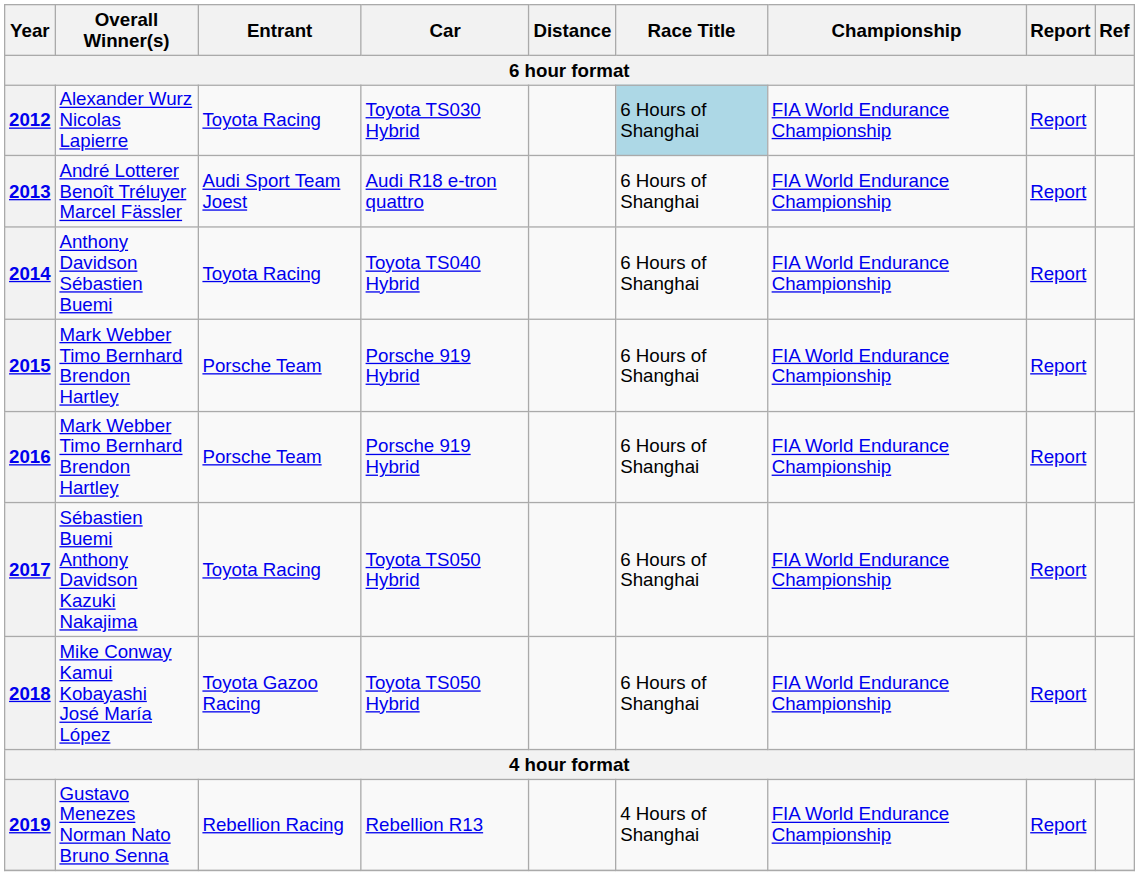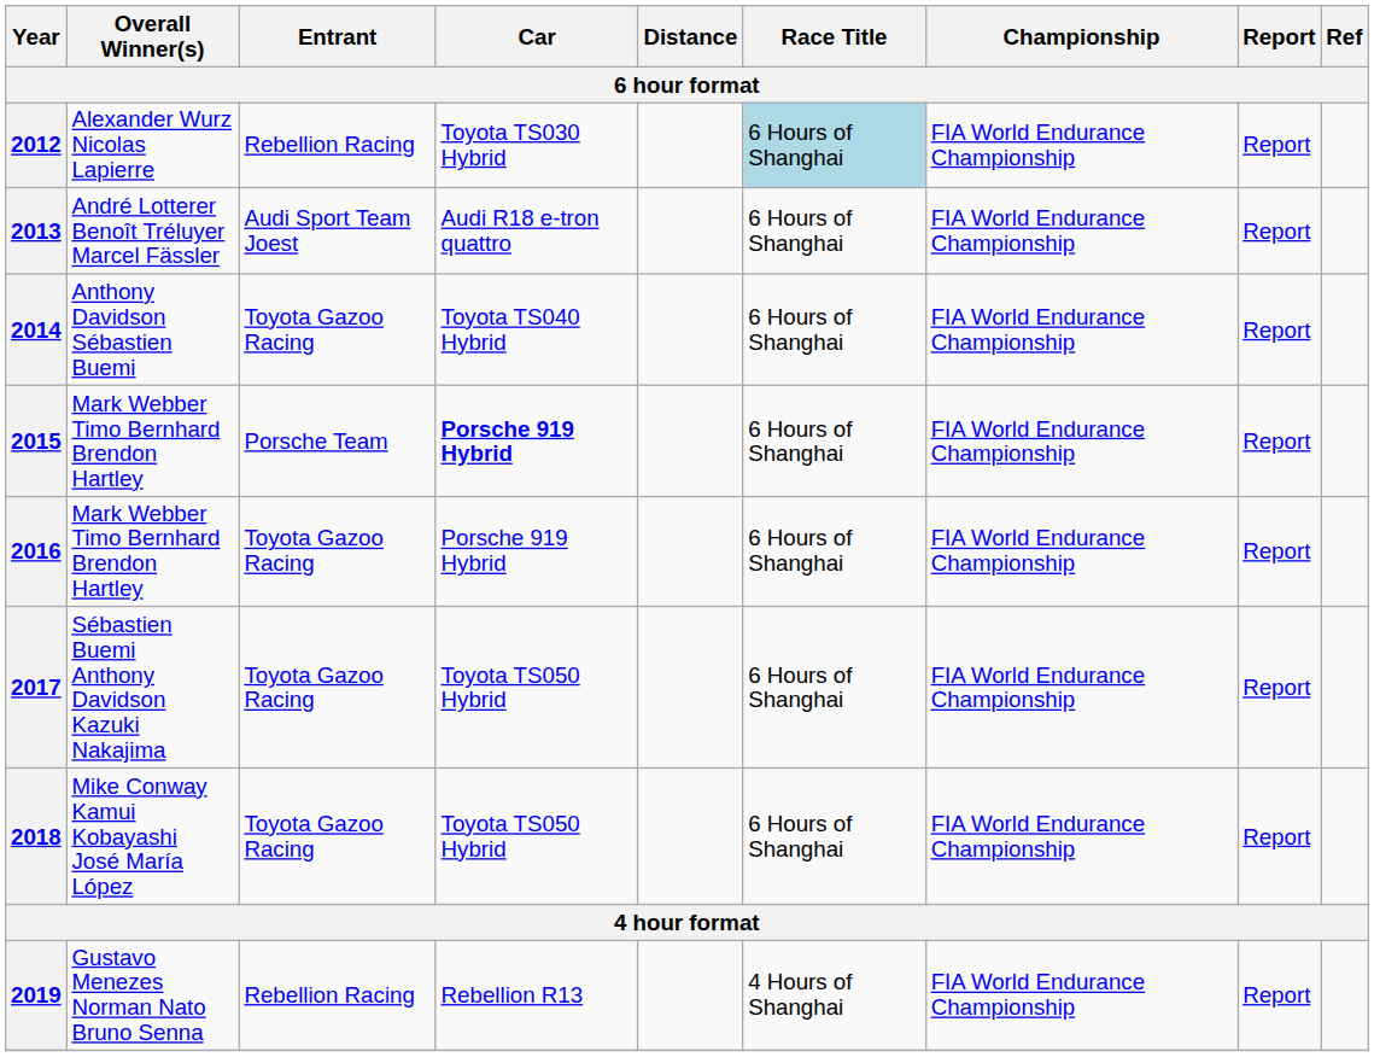2012 | Entrant: Toyota Racing -> Rebellion Racing
2014 | Entrant: Toyota Racing -> Toyota Gazoo Racing
2015 | Car: normal -> bold
2016 | Entrant: Porsche Team -> Toyota Gazoo Racing
2017 | Entrant: Toyota Racing -> Toyota Gazoo Racing
